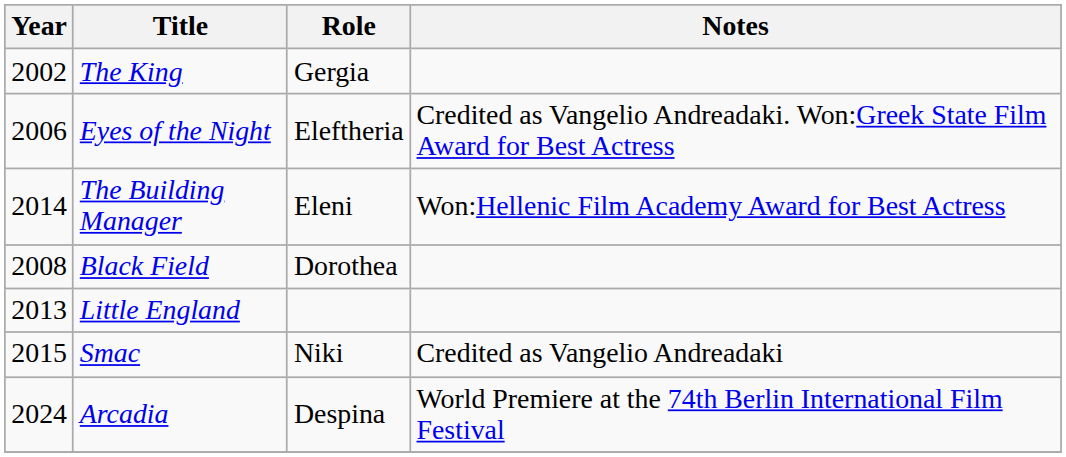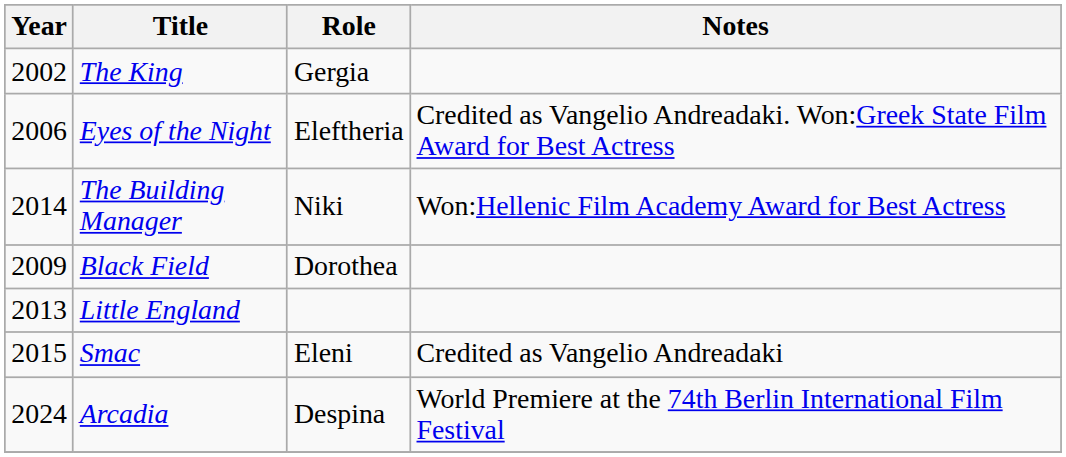The Building Manager | Role: Eleni -> Niki
Black Field | Year: 2008 -> 2009
Smac | Role: Niki -> Eleni
